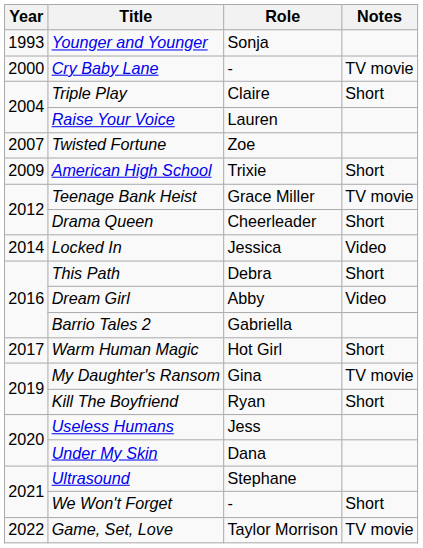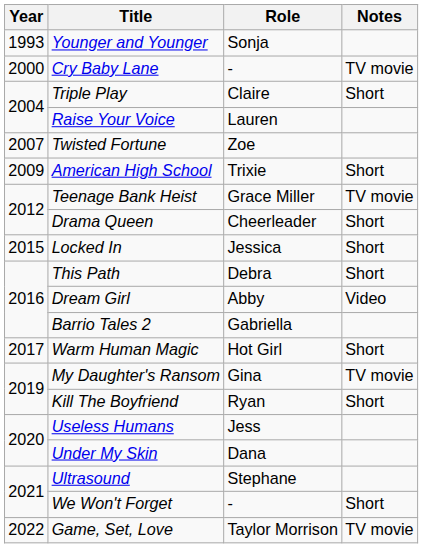Locked In | Year: 2014 -> 2015
Locked In | Notes: Video -> Short
